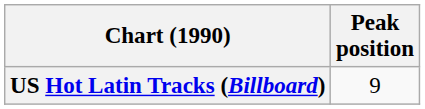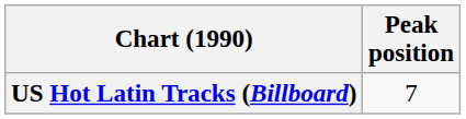US Hot Latin Tracks (Billboard) | Peak position: 9 -> 7
